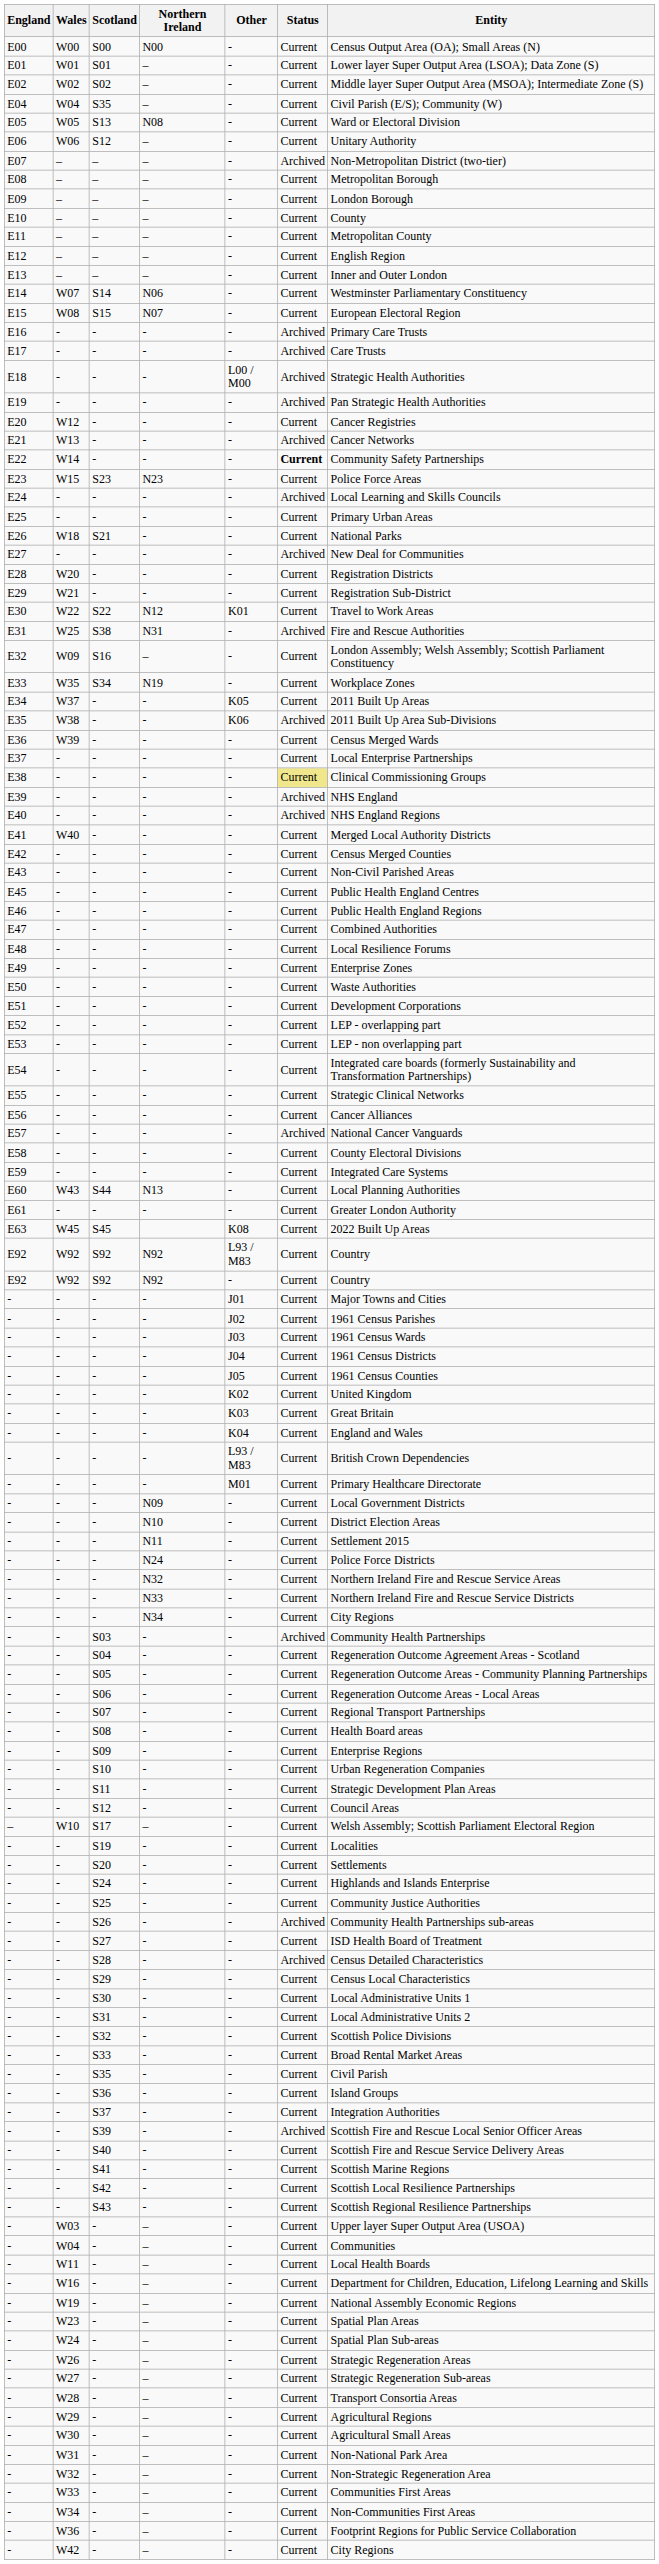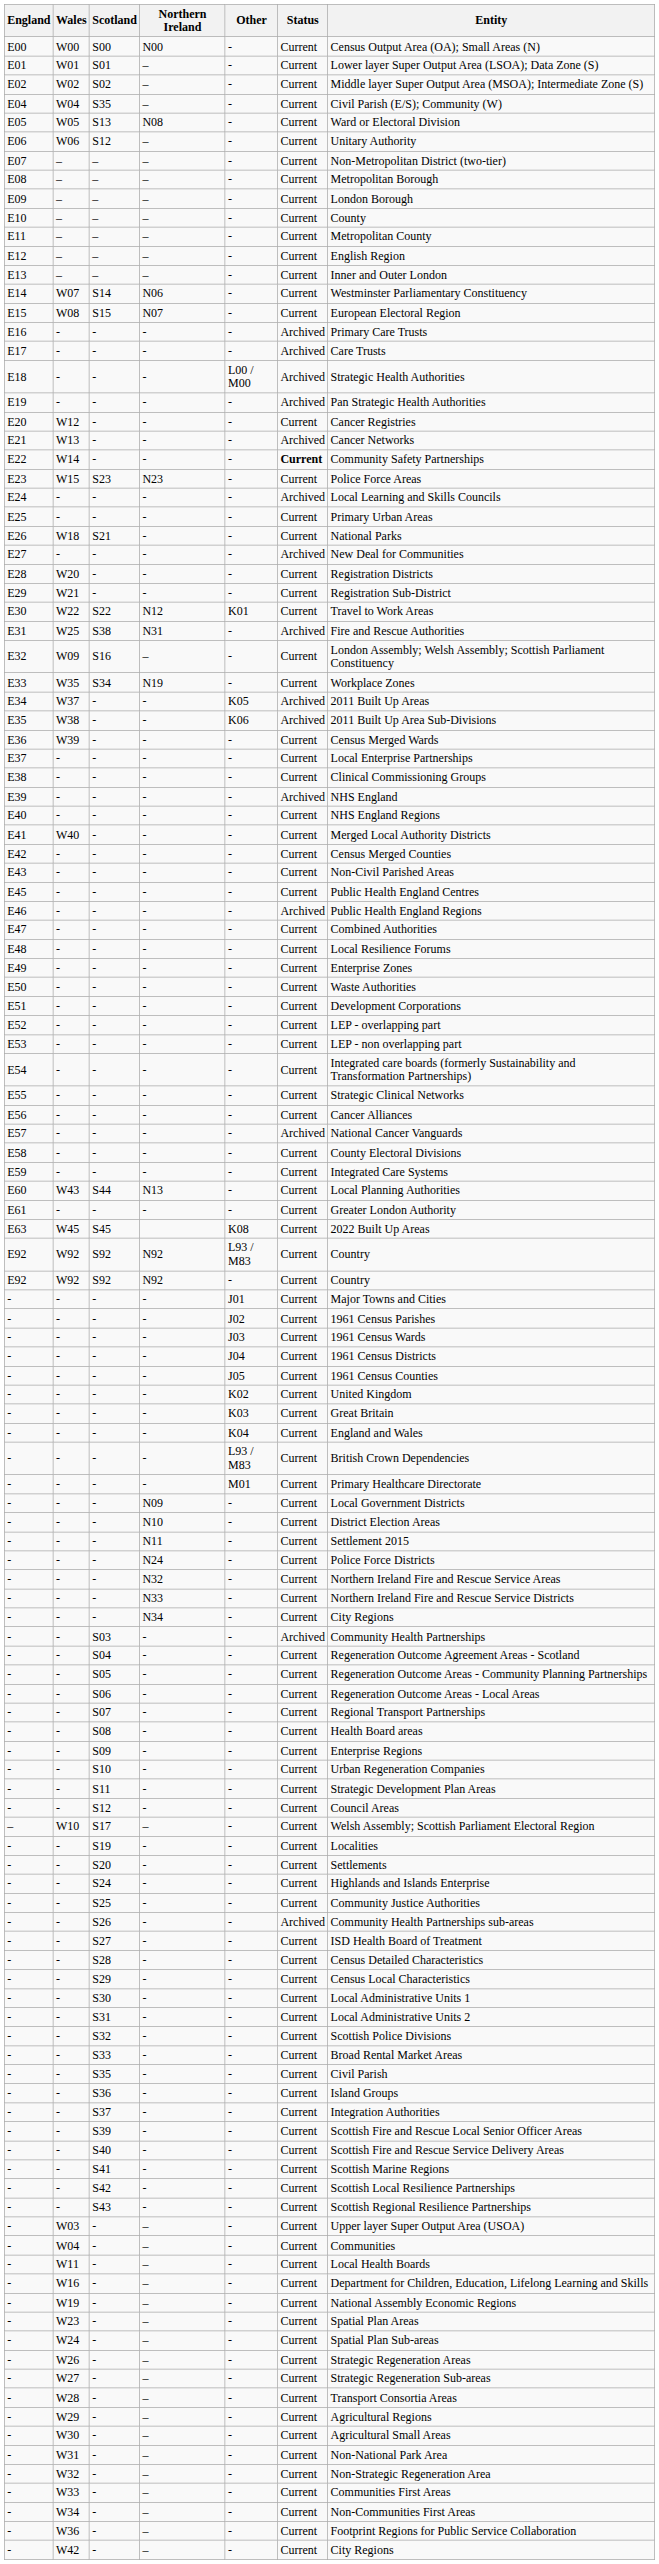E07 | Status: Archived -> Current
E34 | Status: Current -> Archived
E38 | Status: khaki background -> no background
E40 | Status: Archived -> Current
E46 | Status: Current -> Archived
- / S28 | Status: Archived -> Current
- / S39 | Status: Archived -> Current
